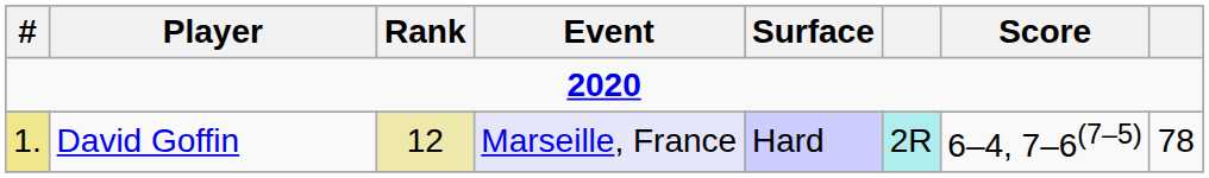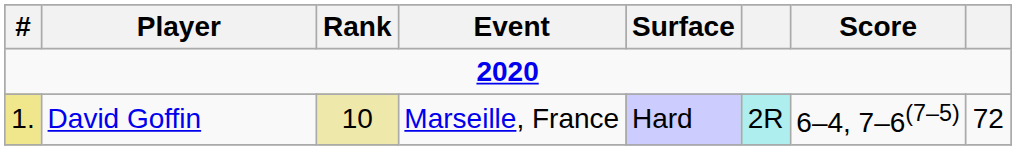David Goffin | Rank: 12 -> 10
David Goffin | Event: lavender background -> no background
David Goffin | column 8: 78 -> 72
